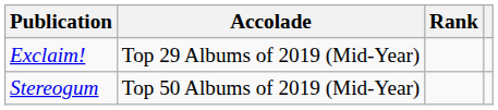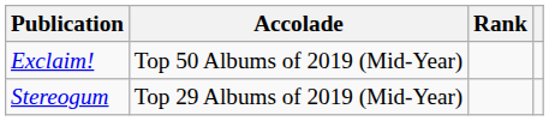Exclaim! | Accolade: Top 29 Albums of 2019 (Mid-Year) -> Top 50 Albums of 2019 (Mid-Year)
Stereogum | Accolade: Top 50 Albums of 2019 (Mid-Year) -> Top 29 Albums of 2019 (Mid-Year)
